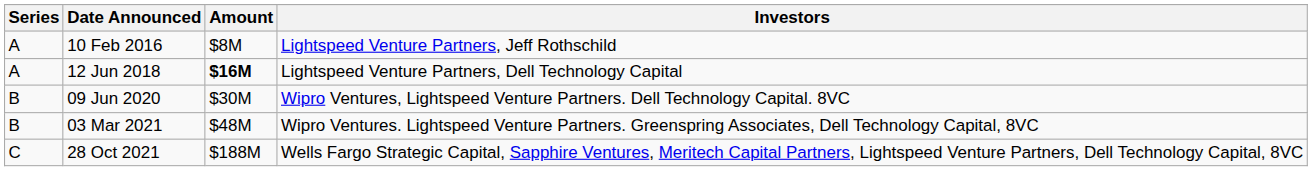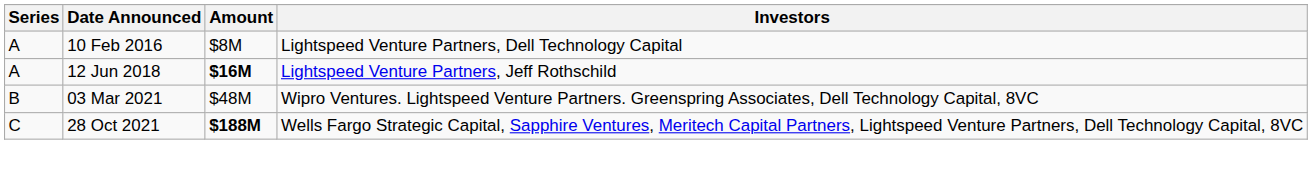10 Feb 2016 | Investors: Lightspeed Venture Partners, Jeff Rothschild -> Lightspeed Venture Partners, Dell Technology Capital
12 Jun 2018 | Investors: Lightspeed Venture Partners, Dell Technology Capital -> Lightspeed Venture Partners, Jeff Rothschild
- row: B | 09 Jun 2020 | $30M | Wipro Ventures, Lightspeed Venture Partners. Dell Technology Capital. 8VC
28 Oct 2021 | Amount: normal -> bold
